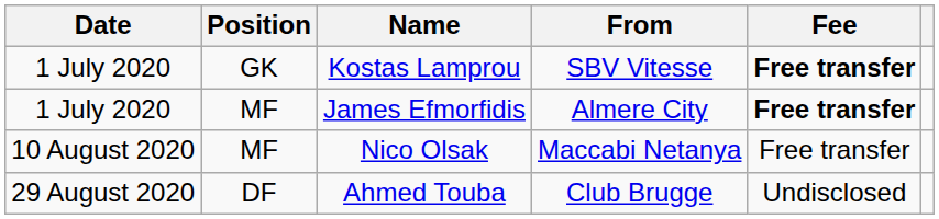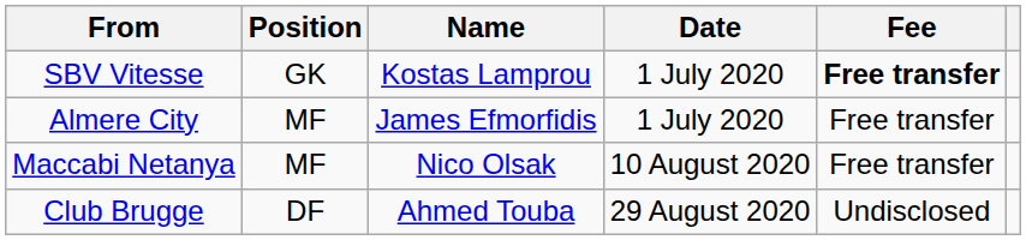columns swapped: Date <-> From
James Efmorfidis | Fee: bold -> normal
